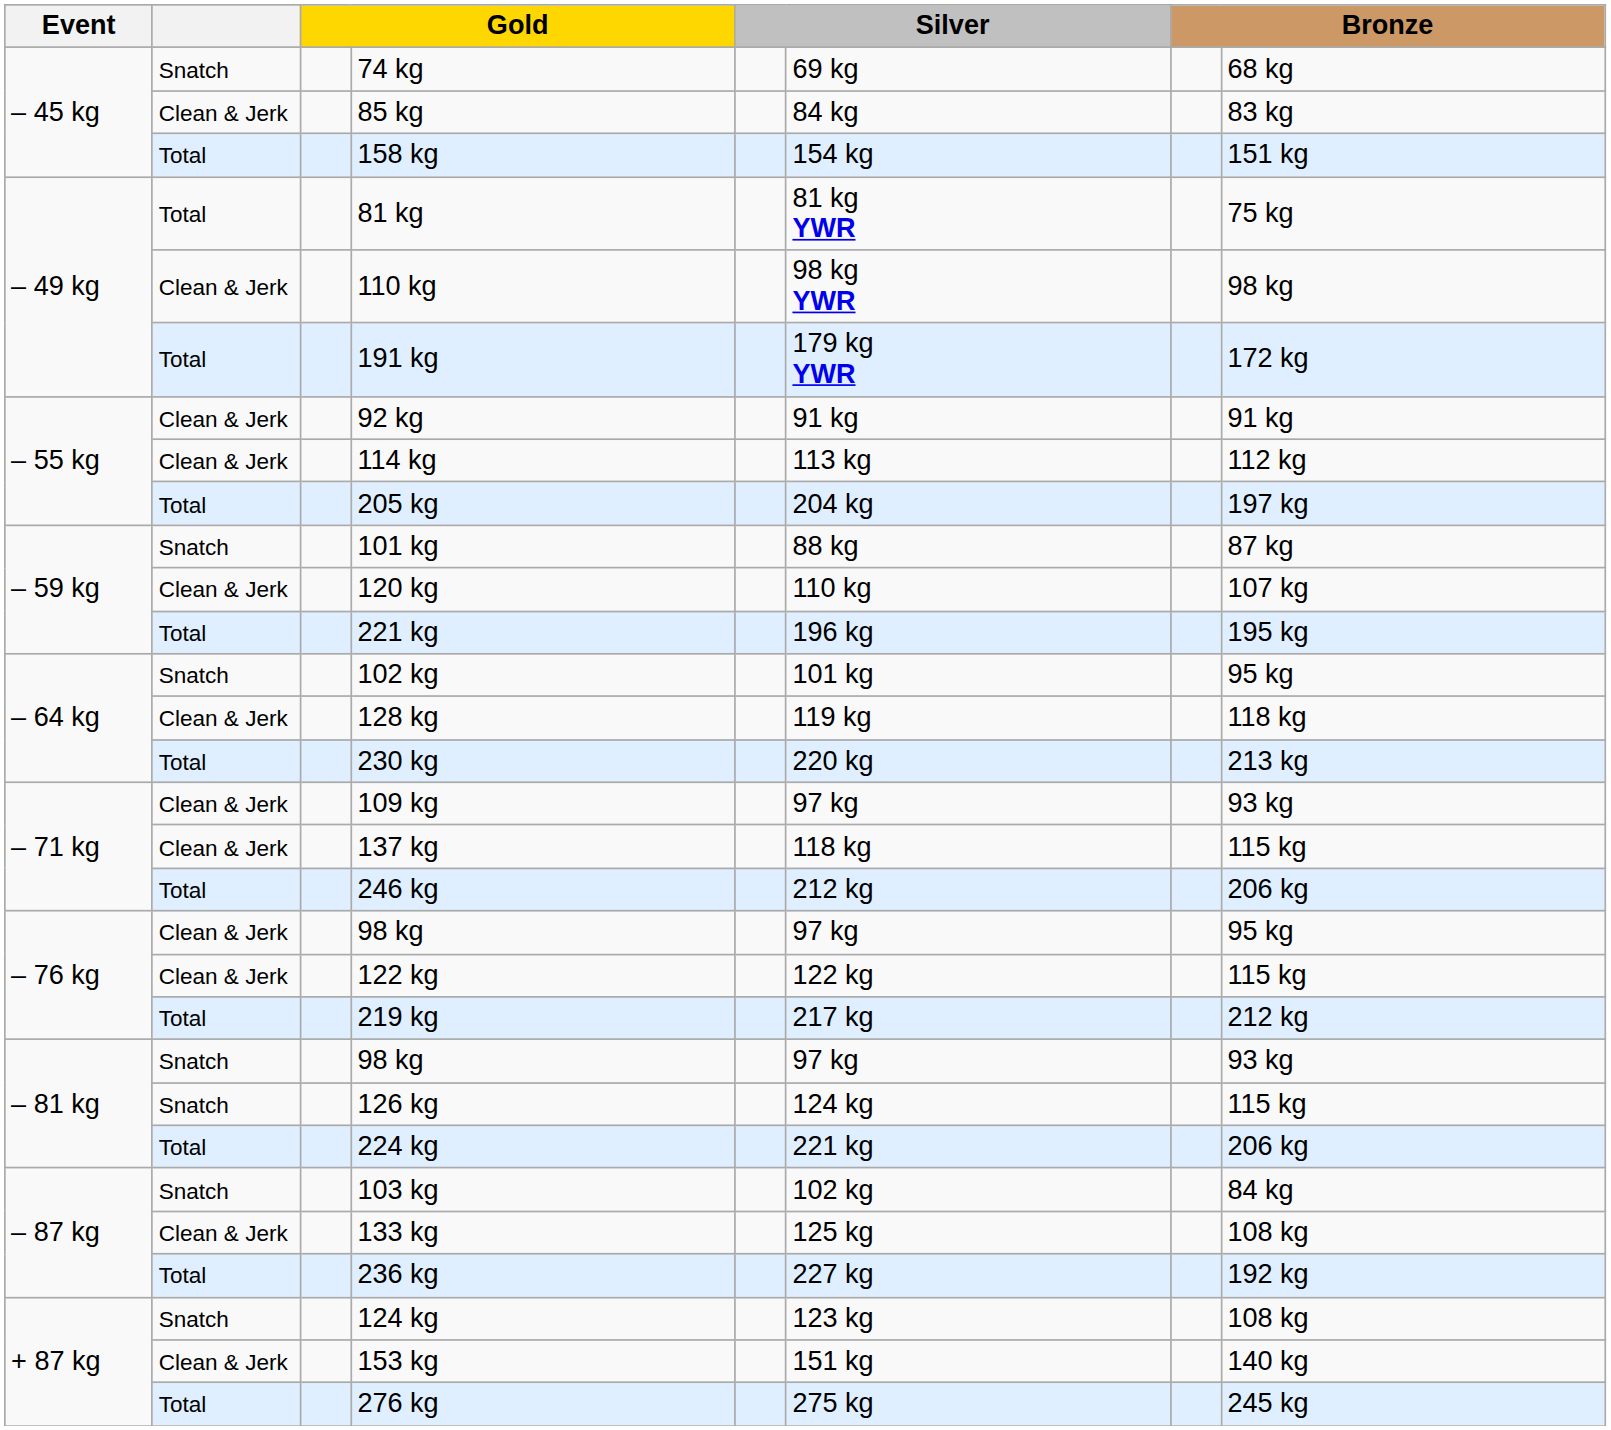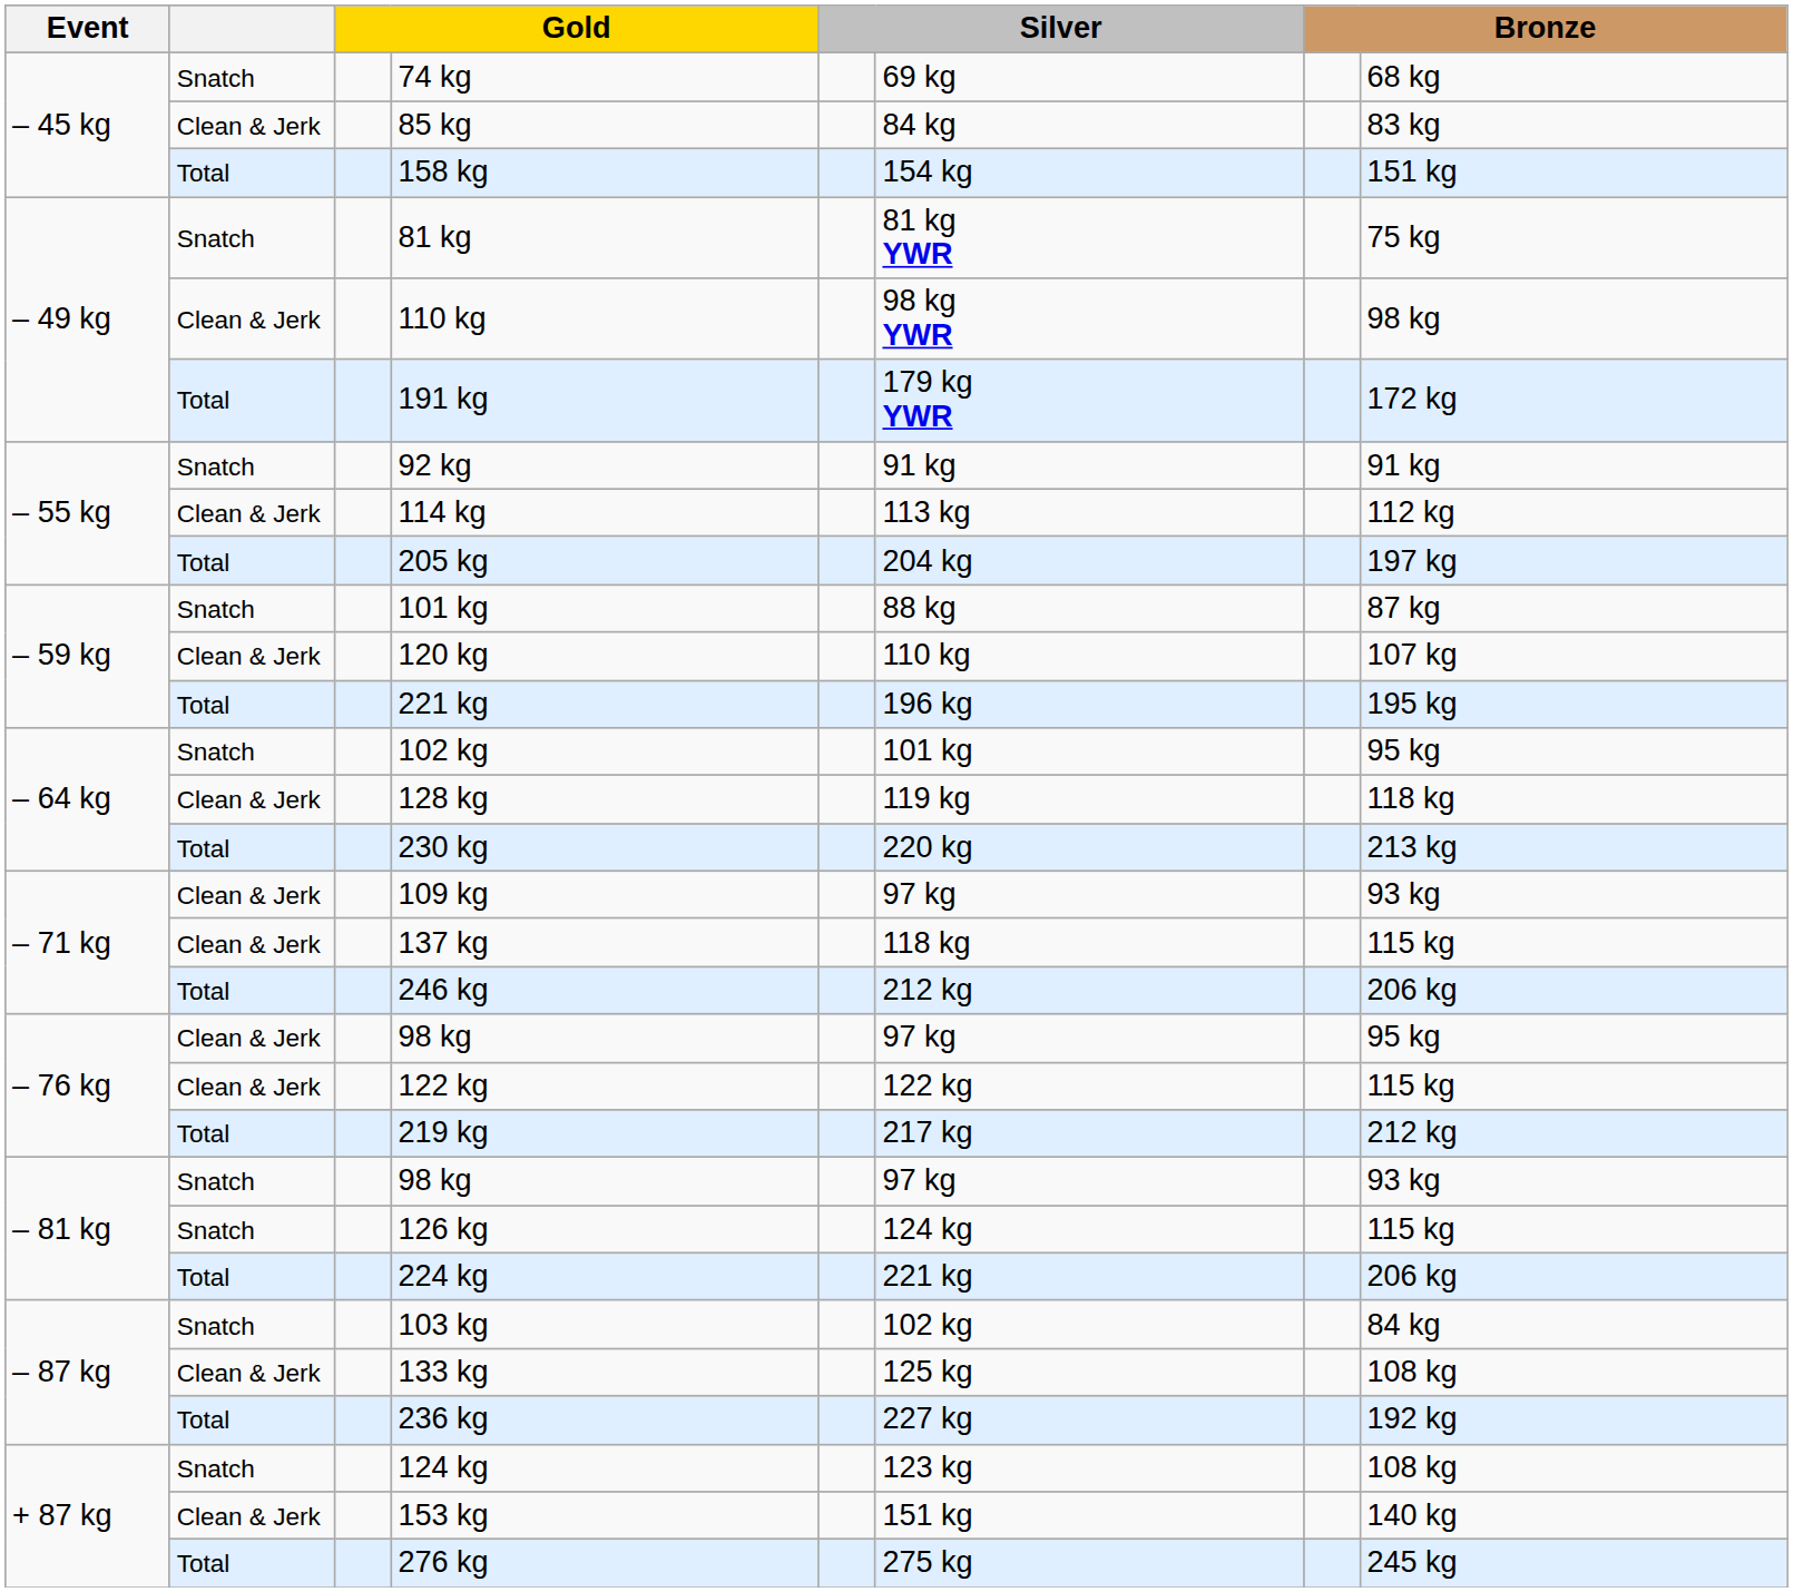81 kg | column 2: Total -> Snatch
92 kg | column 2: Clean & Jerk -> Snatch
